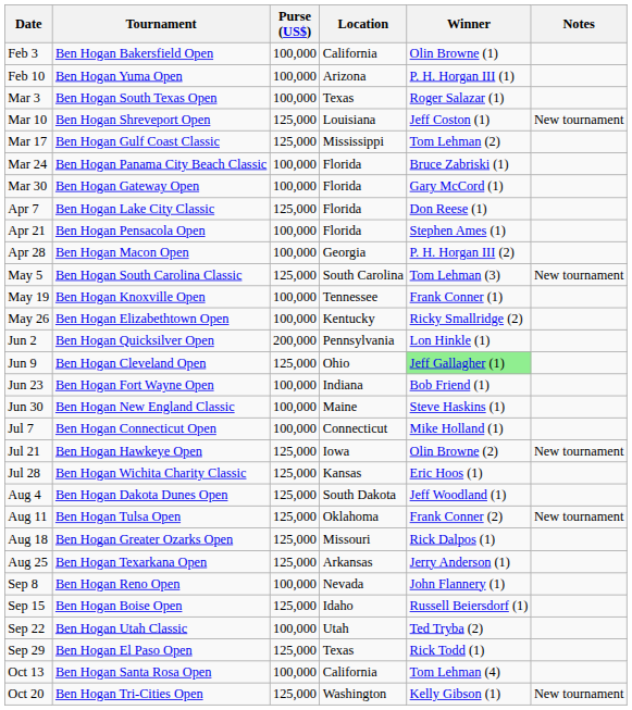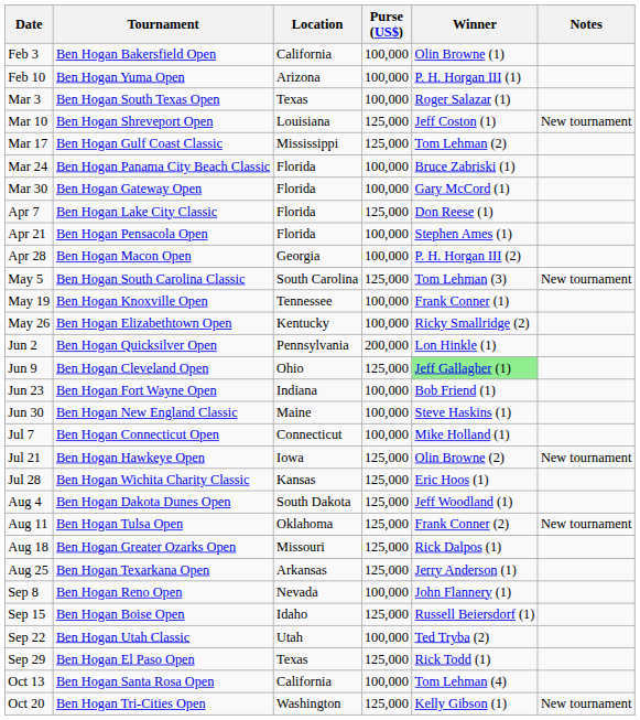columns swapped: Location <-> Purse (US$)
